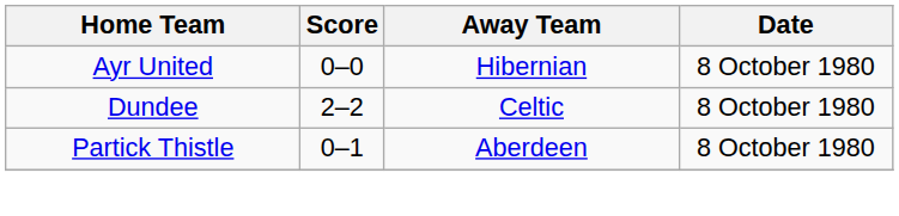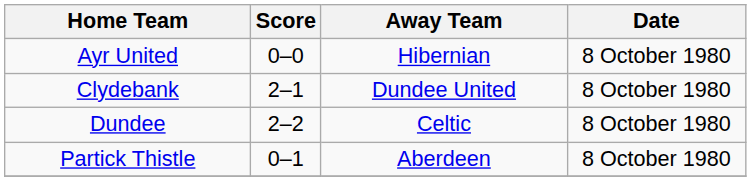+ row: Clydebank | 2–1 | Dundee United | 8 October 1980
